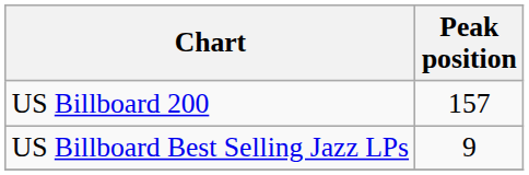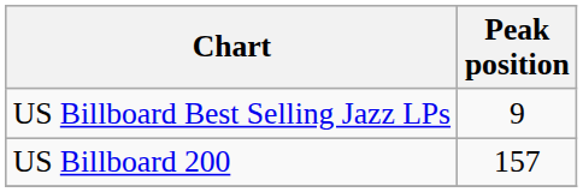rows swapped: US Billboard Best Selling Jazz LPs <-> US Billboard 200
